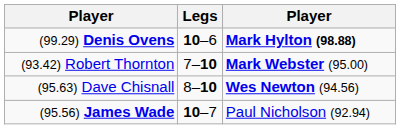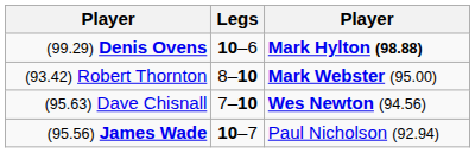(93.42) Robert Thornton | Legs: 7–10 -> 8–10
(95.63) Dave Chisnall | Legs: 8–10 -> 7–10
